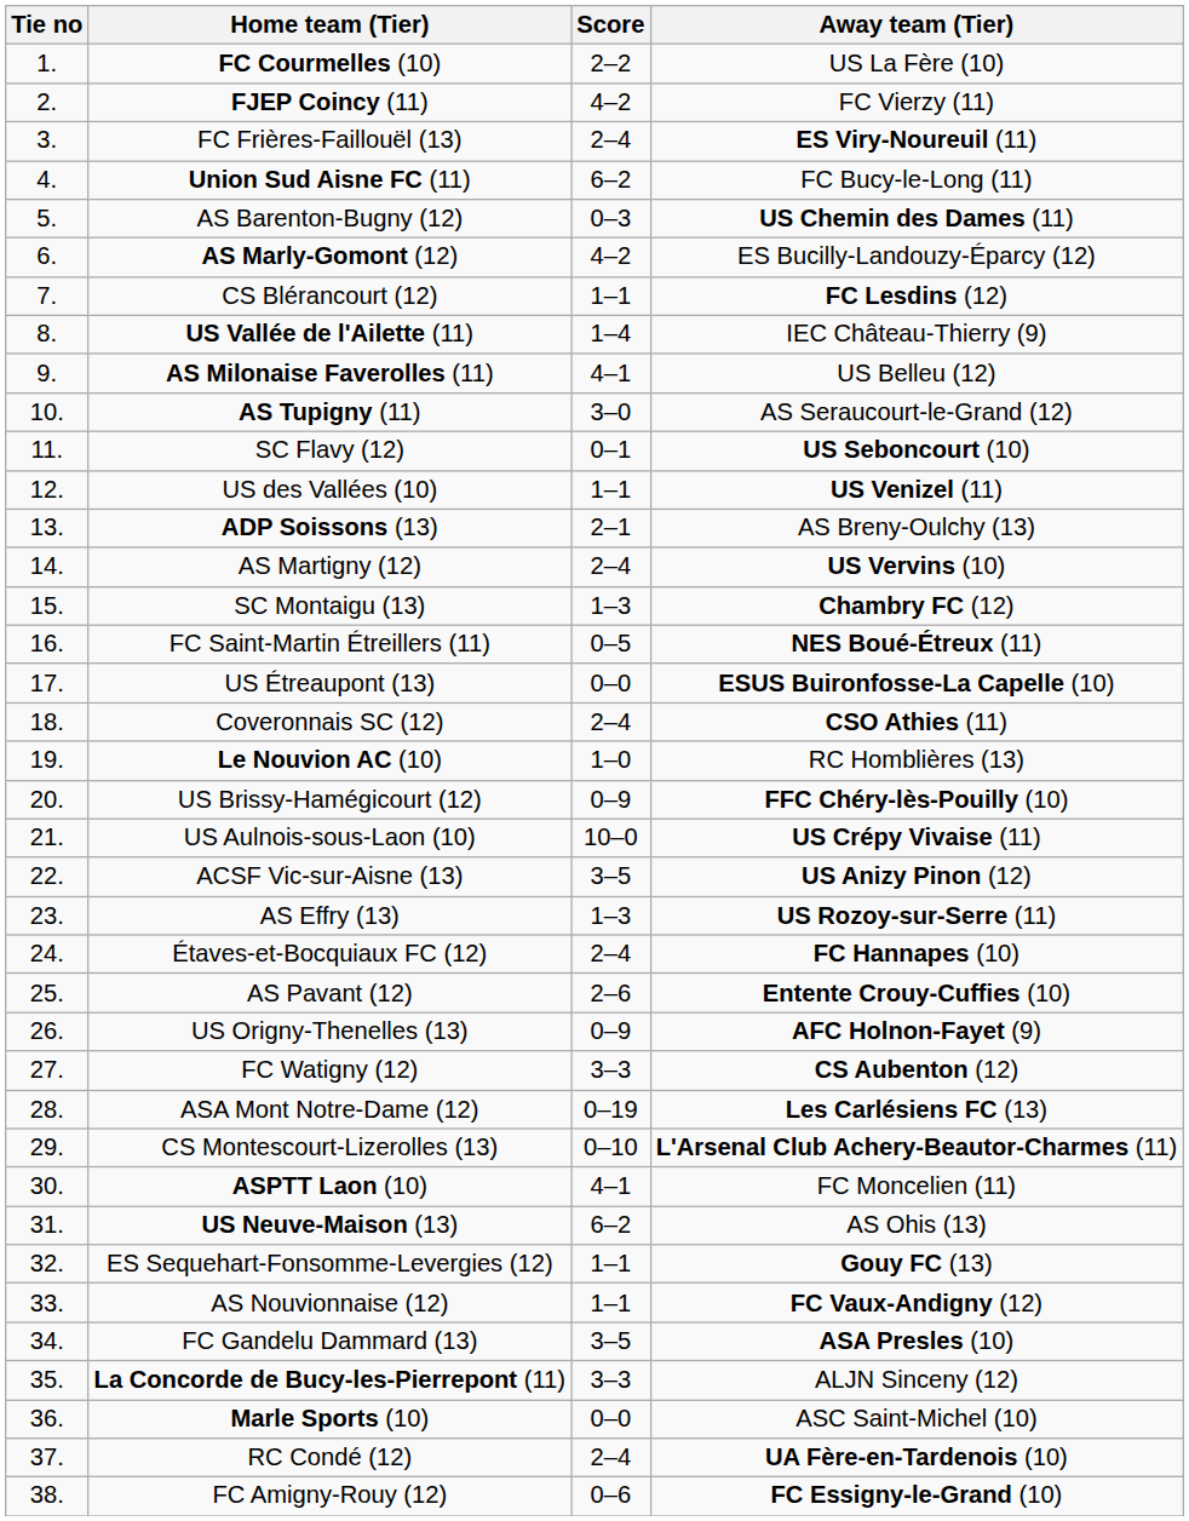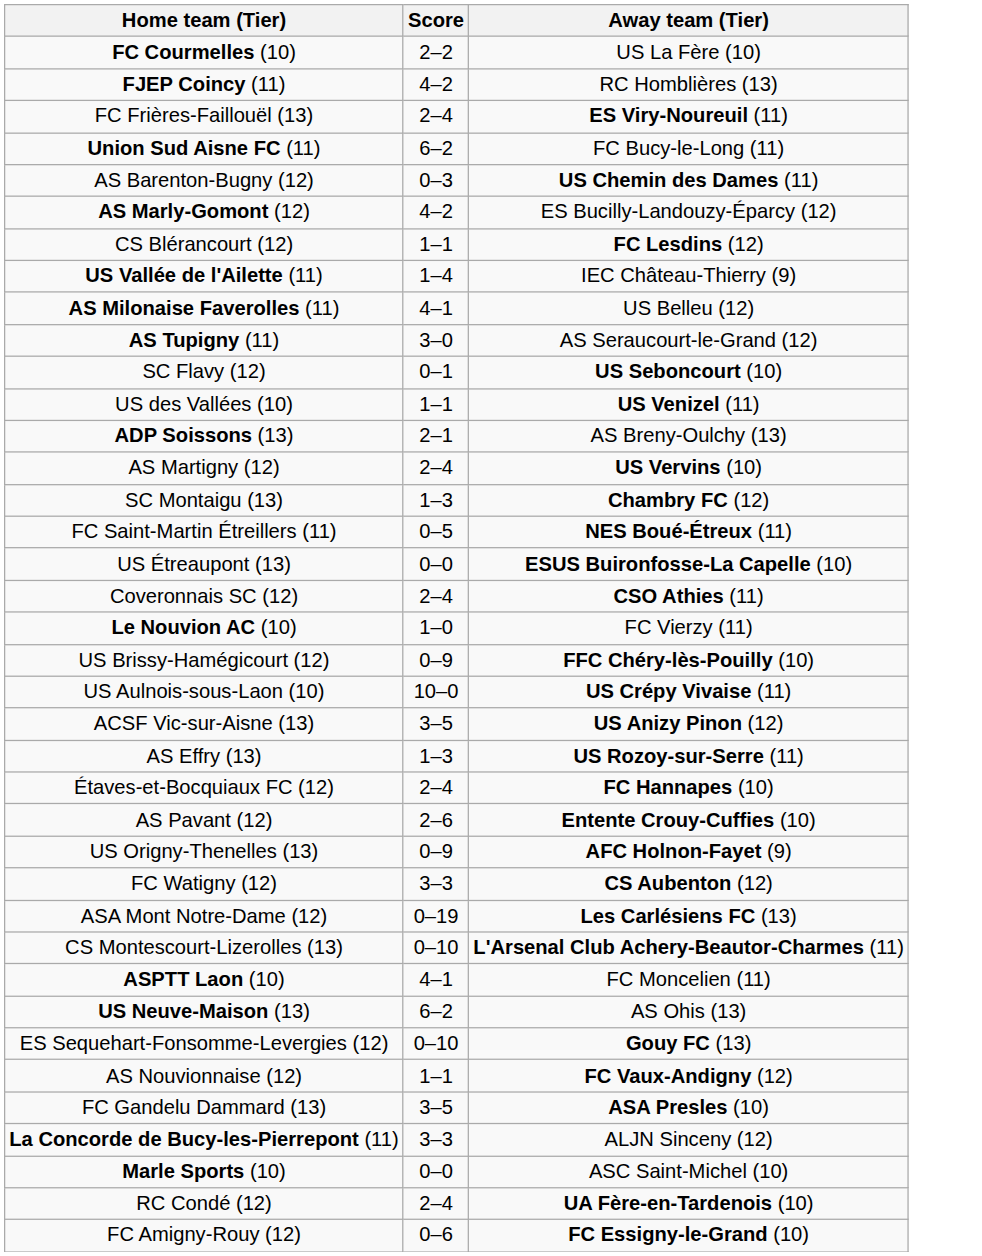- column: Tie no | 1. | 2. | 3. | 4. | 5. | 6. | 7. | 8. | 9. | 10. | 11. | 12. | 13. | 14. | 15. | 16. | 17. | 18. | 19. | 20. | 21. | 22. | 23. | 24. | 25. | 26. | 27. | 28. | 29. | 30. | 31. | 32. | 33. | 34. | 35. | 36. | 37. | 38.
FJEP Coincy (11) | Away team (Tier): FC Vierzy (11) -> RC Homblières (13)
Le Nouvion AC (10) | Away team (Tier): RC Homblières (13) -> FC Vierzy (11)
ES Sequehart-Fonsomme-Levergies (12) | Score: 1–1 -> 0–10
